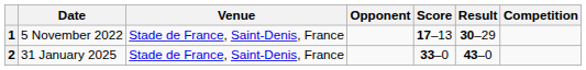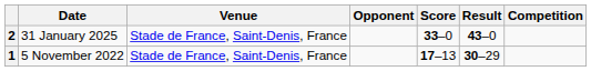rows swapped: 1 <-> 2
